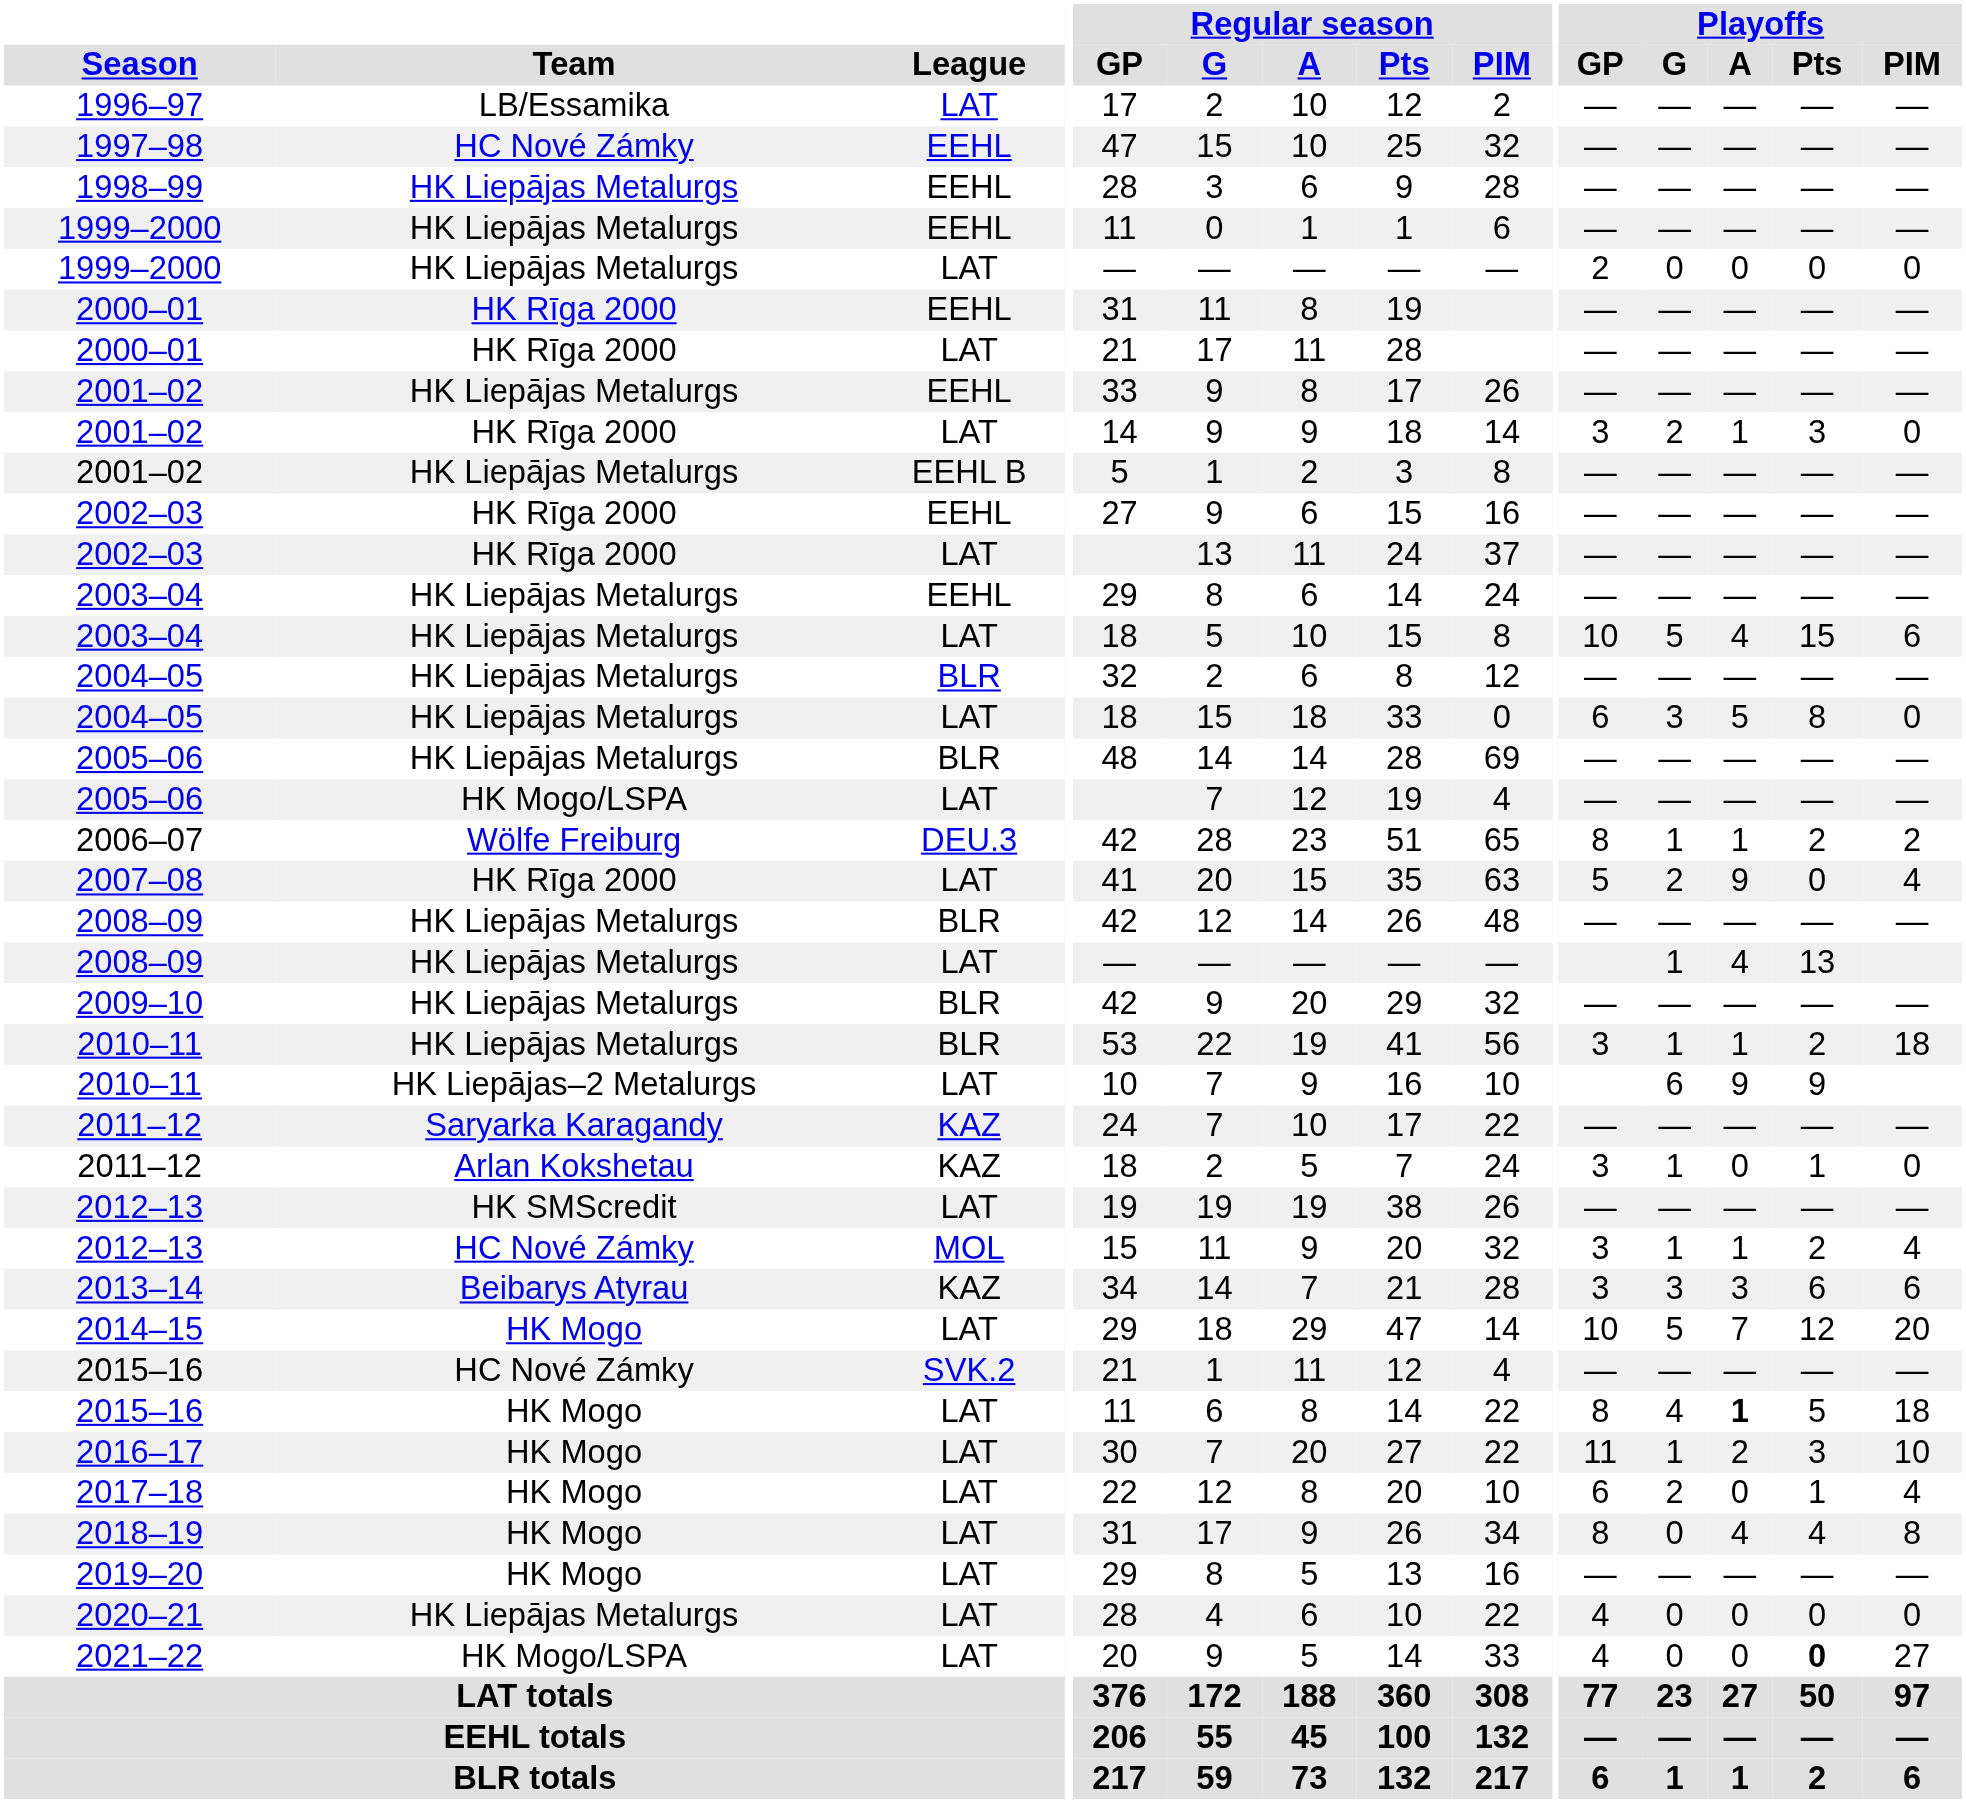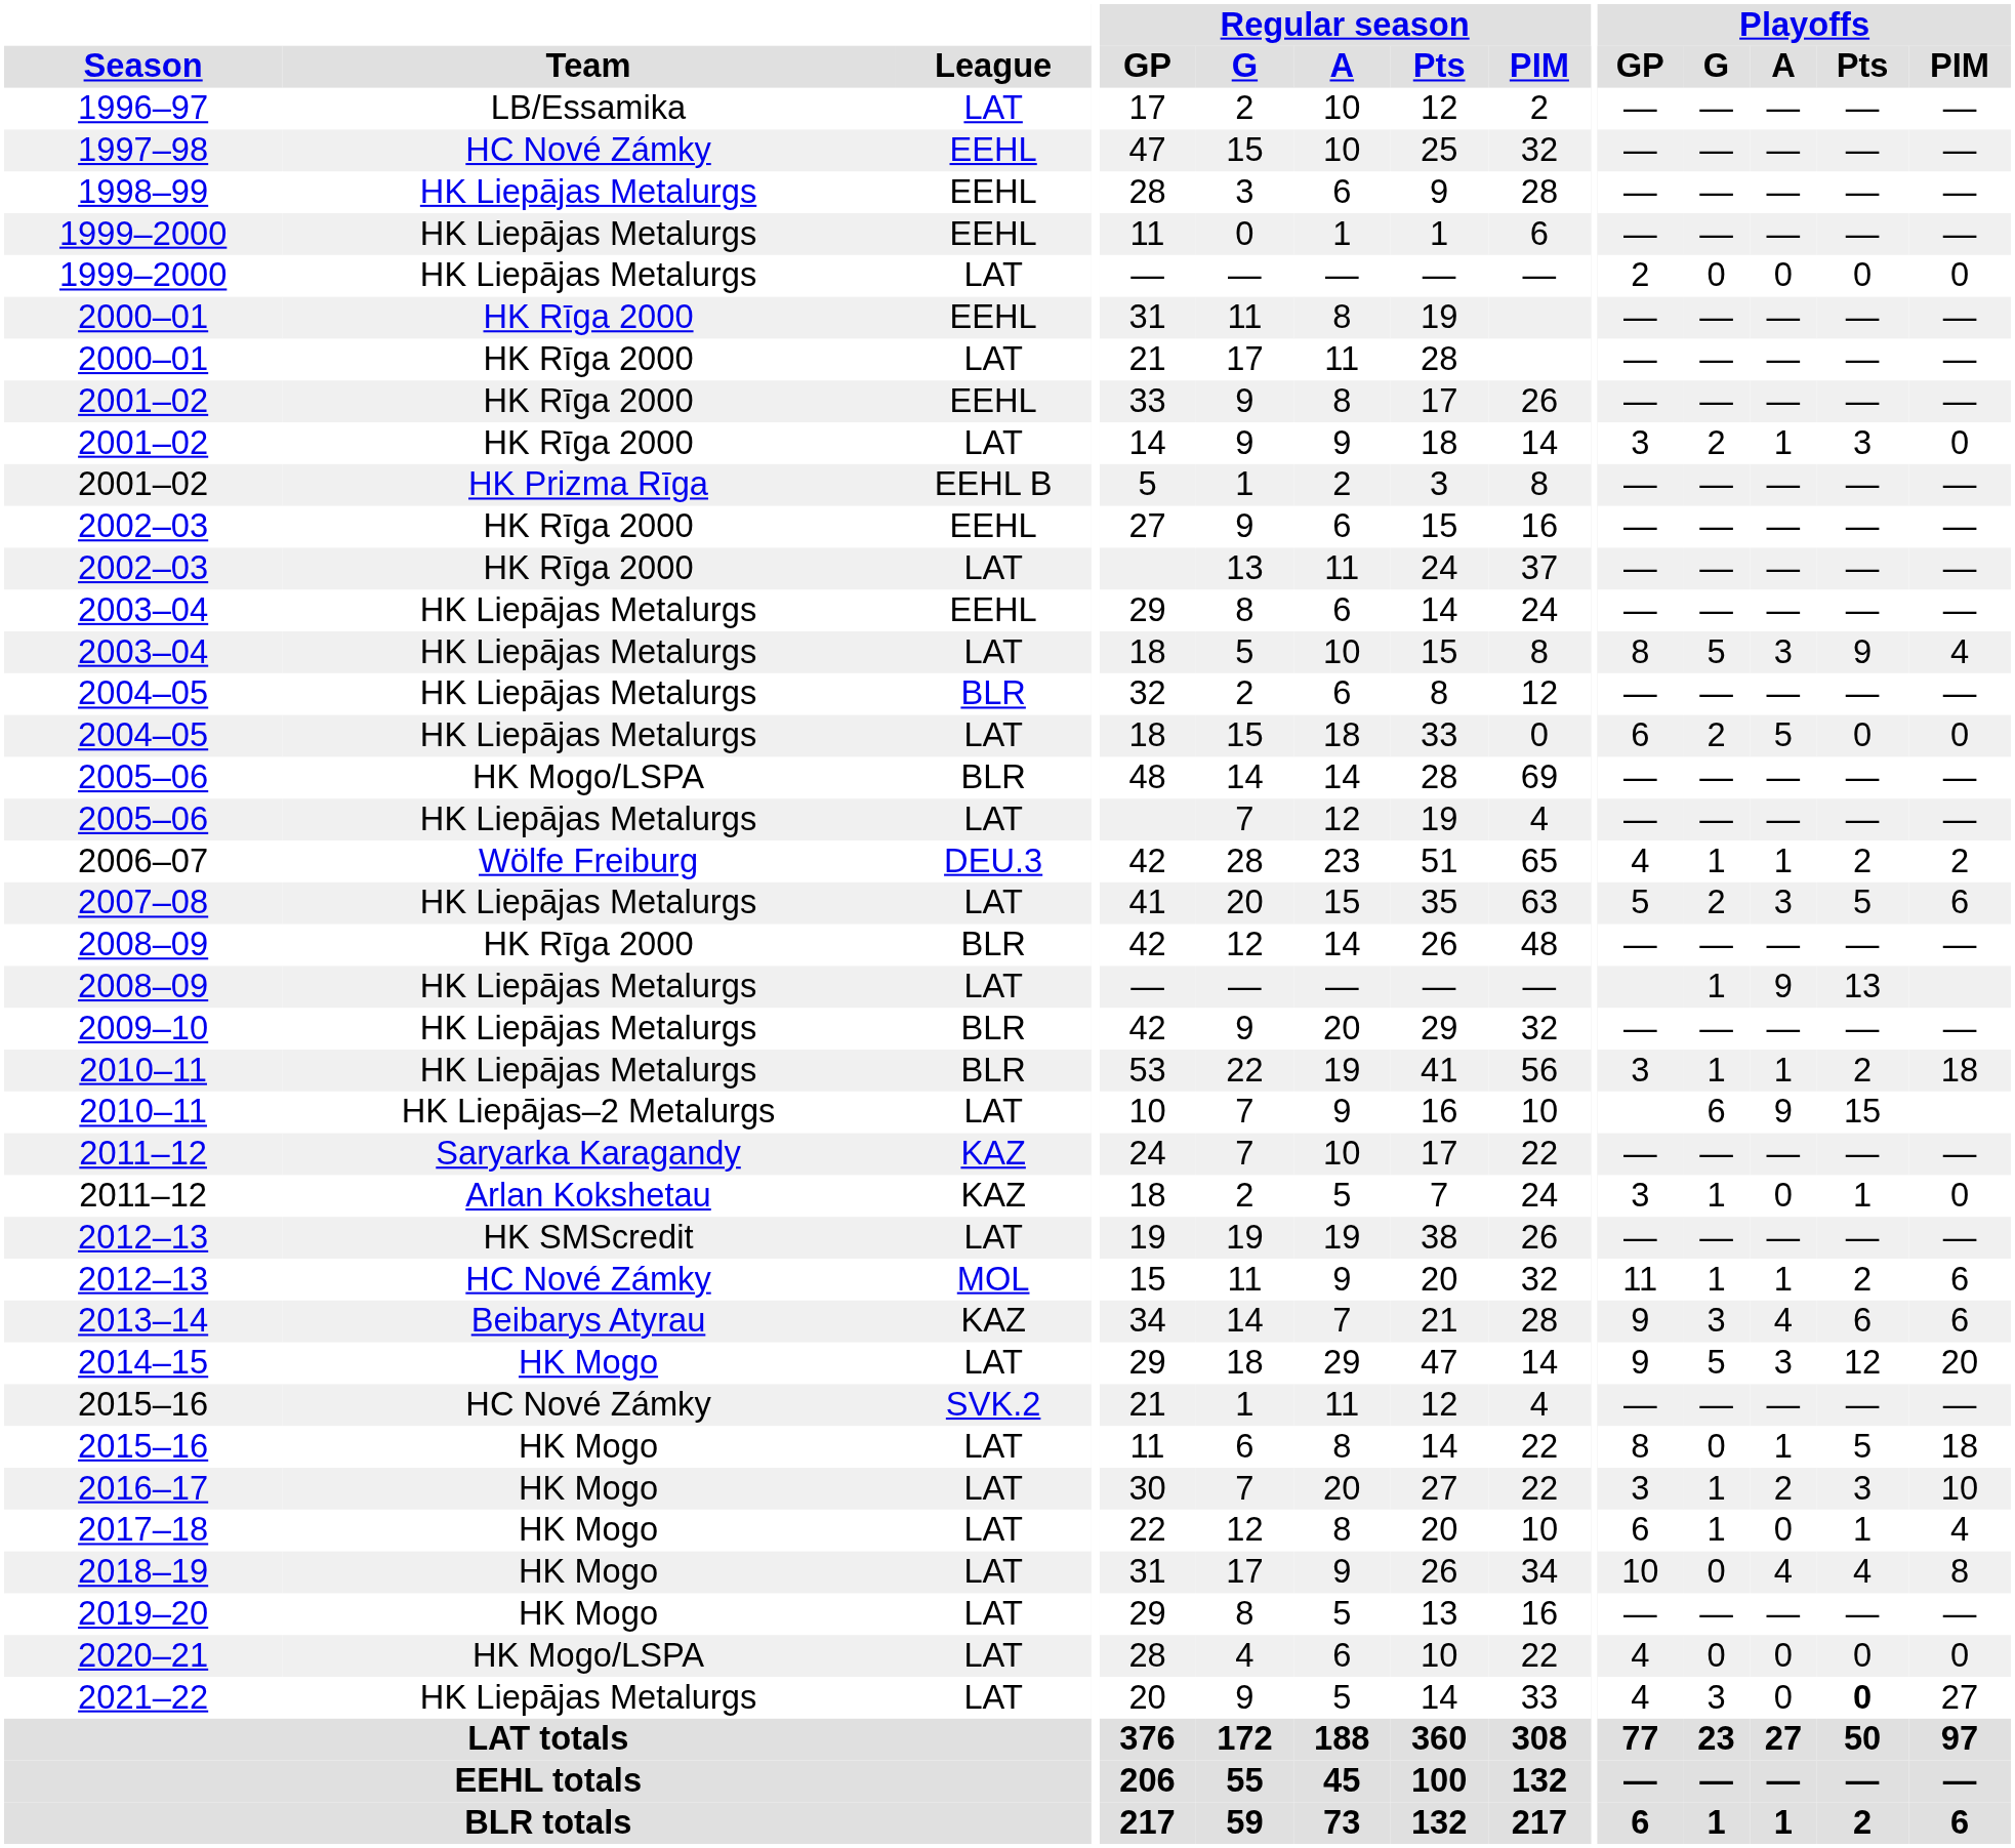2001–02 / EEHL | Team: HK Liepājas Metalurgs -> HK Rīga 2000
2001–02 / EEHL B | Team: HK Liepājas Metalurgs -> HK Prizma Rīga
2003–04 / LAT | Playoffs / GP: 10 -> 8
2003–04 / LAT | Playoffs / A: 4 -> 3
2003–04 / LAT | Playoffs / Pts: 15 -> 9
2003–04 / LAT | Playoffs / PIM: 6 -> 4
2004–05 / LAT | Playoffs / G: 3 -> 2
2004–05 / LAT | Playoffs / Pts: 8 -> 0
2005–06 / BLR | Team: HK Liepājas Metalurgs -> HK Mogo/LSPA
2005–06 / LAT | Team: HK Mogo/LSPA -> HK Liepājas Metalurgs
2006–07 | Playoffs / GP: 8 -> 4
2007–08 | Team: HK Rīga 2000 -> HK Liepājas Metalurgs
2007–08 | Playoffs / A: 9 -> 3
2007–08 | Playoffs / Pts: 0 -> 5
2007–08 | Playoffs / PIM: 4 -> 6
2008–09 / BLR | Team: HK Liepājas Metalurgs -> HK Rīga 2000
2008–09 / LAT | Playoffs / A: 4 -> 9
2010–11 / LAT | Playoffs / Pts: 9 -> 15
2012–13 / MOL | Playoffs / GP: 3 -> 11
2012–13 / MOL | Playoffs / PIM: 4 -> 6
2013–14 | Playoffs / GP: 3 -> 9
2013–14 | Playoffs / A: 3 -> 4
2014–15 | Playoffs / GP: 10 -> 9
2014–15 | Playoffs / A: 7 -> 3
2015–16 / LAT | Playoffs / G: 4 -> 0
2015–16 / LAT | Playoffs / A: bold -> normal
2016–17 | Playoffs / GP: 11 -> 3
2017–18 | Playoffs / G: 2 -> 1
2018–19 | Playoffs / GP: 8 -> 10
2020–21 | Team: HK Liepājas Metalurgs -> HK Mogo/LSPA
2021–22 | Team: HK Mogo/LSPA -> HK Liepājas Metalurgs
2021–22 | Playoffs / G: 0 -> 3
